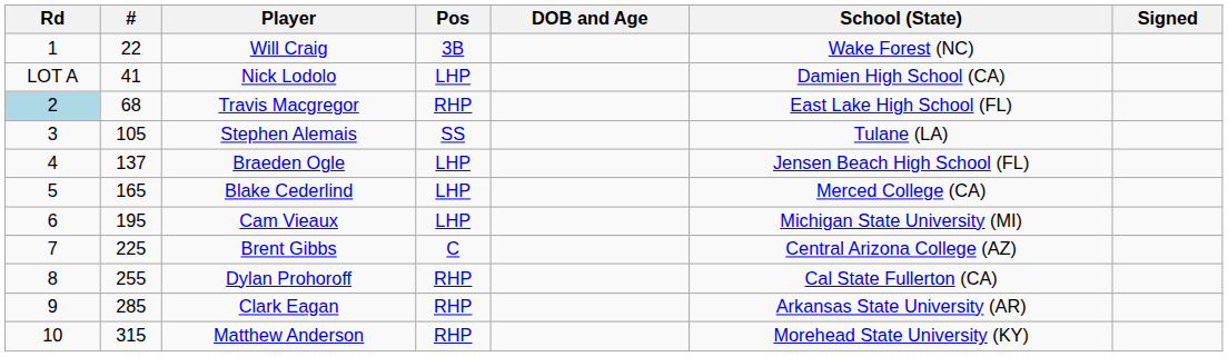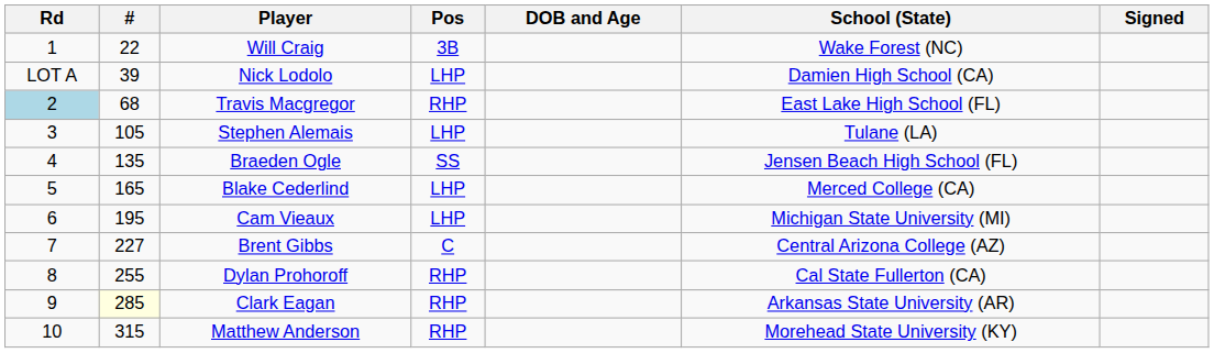Nick Lodolo | #: 41 -> 39
Stephen Alemais | Pos: SS -> LHP
Braeden Ogle | #: 137 -> 135
Braeden Ogle | Pos: LHP -> SS
Brent Gibbs | #: 225 -> 227
Clark Eagan | #: no background -> lightyellow background
